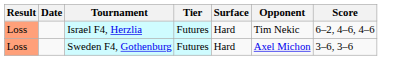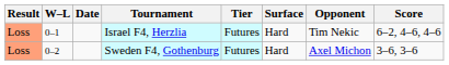+ column: W–L | 0–1 | 0–2
